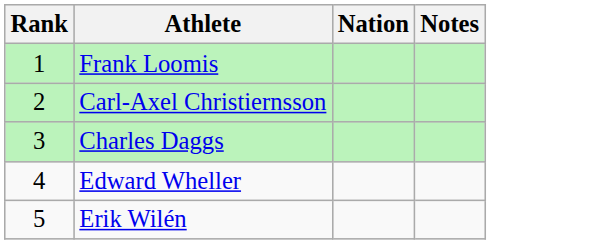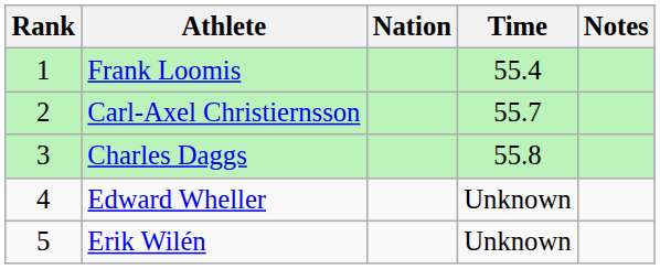+ column: Time | 55.4 | 55.7 | 55.8 | Unknown | Unknown
